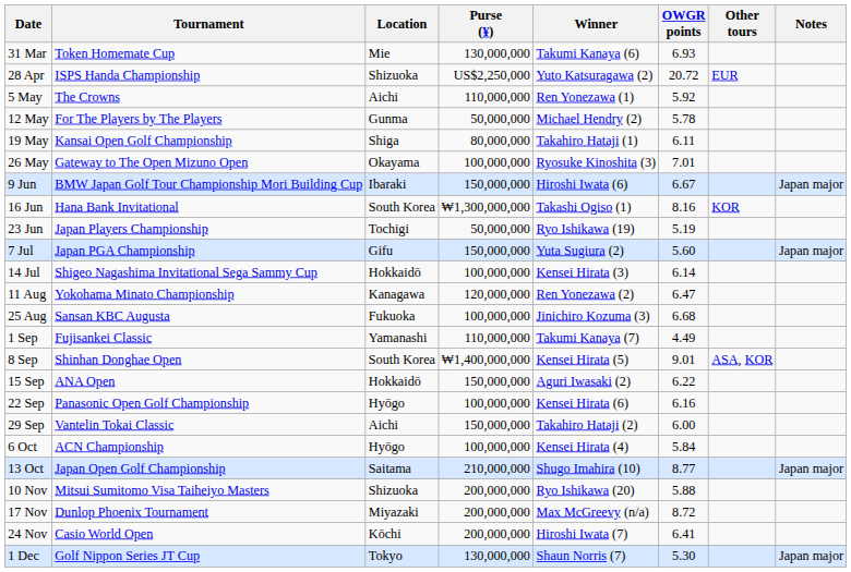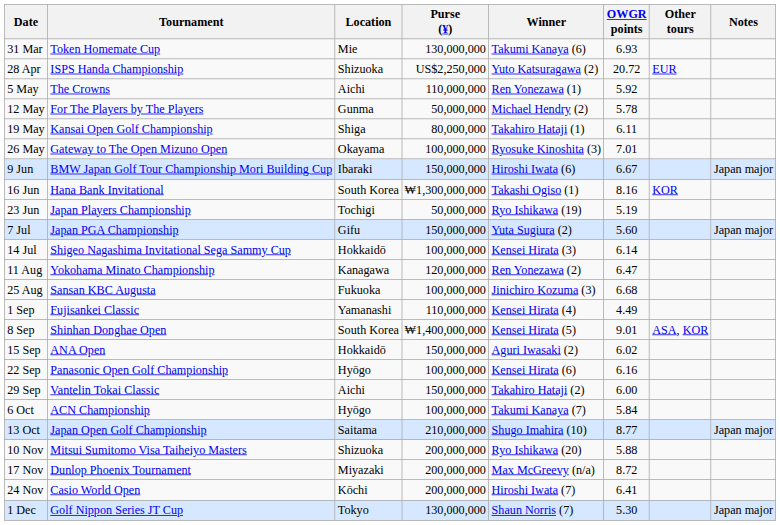1 Sep | Winner: Takumi Kanaya (7) -> Kensei Hirata (4)
15 Sep | OWGR points: 6.22 -> 6.02
6 Oct | Winner: Kensei Hirata (4) -> Takumi Kanaya (7)
